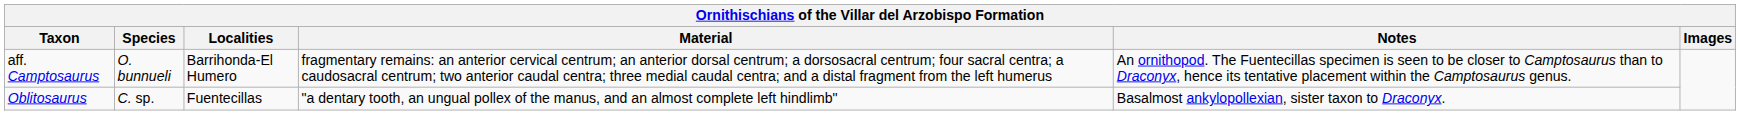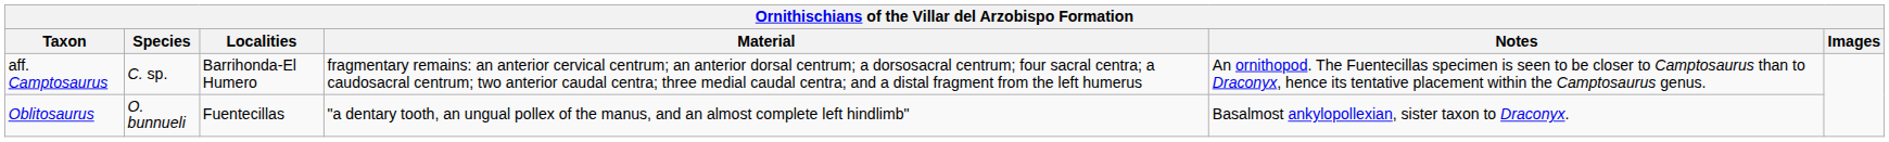aff. Camptosaurus | Species: O. bunnueli -> C. sp.
Oblitosaurus | Species: C. sp. -> O. bunnueli
